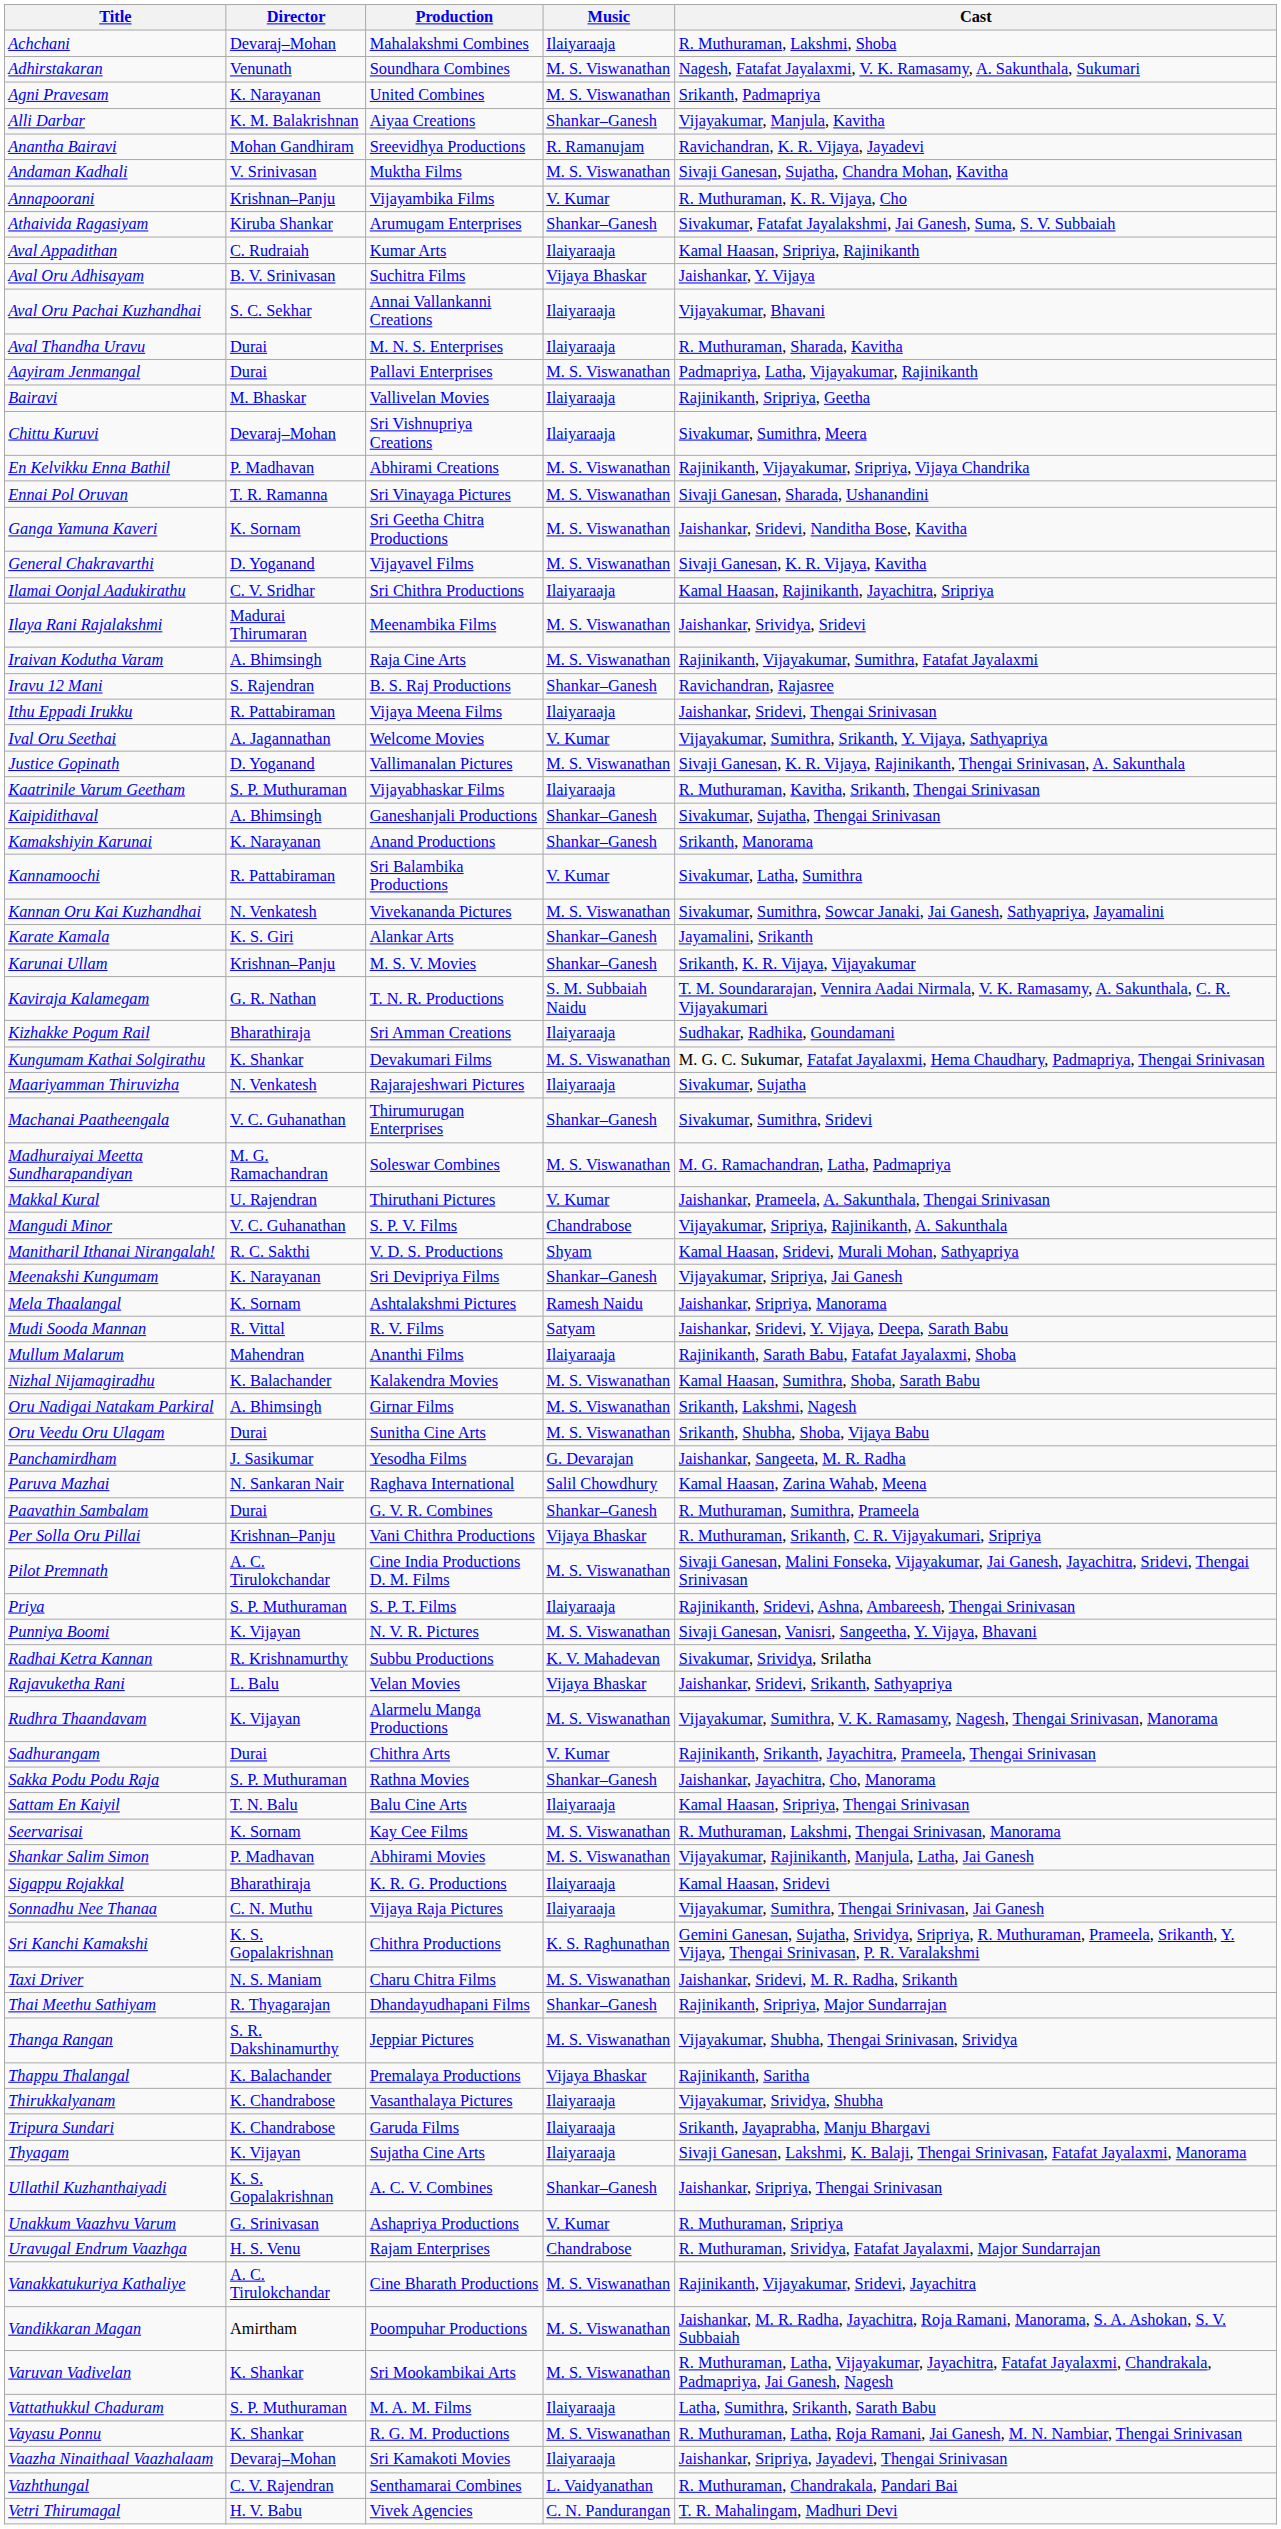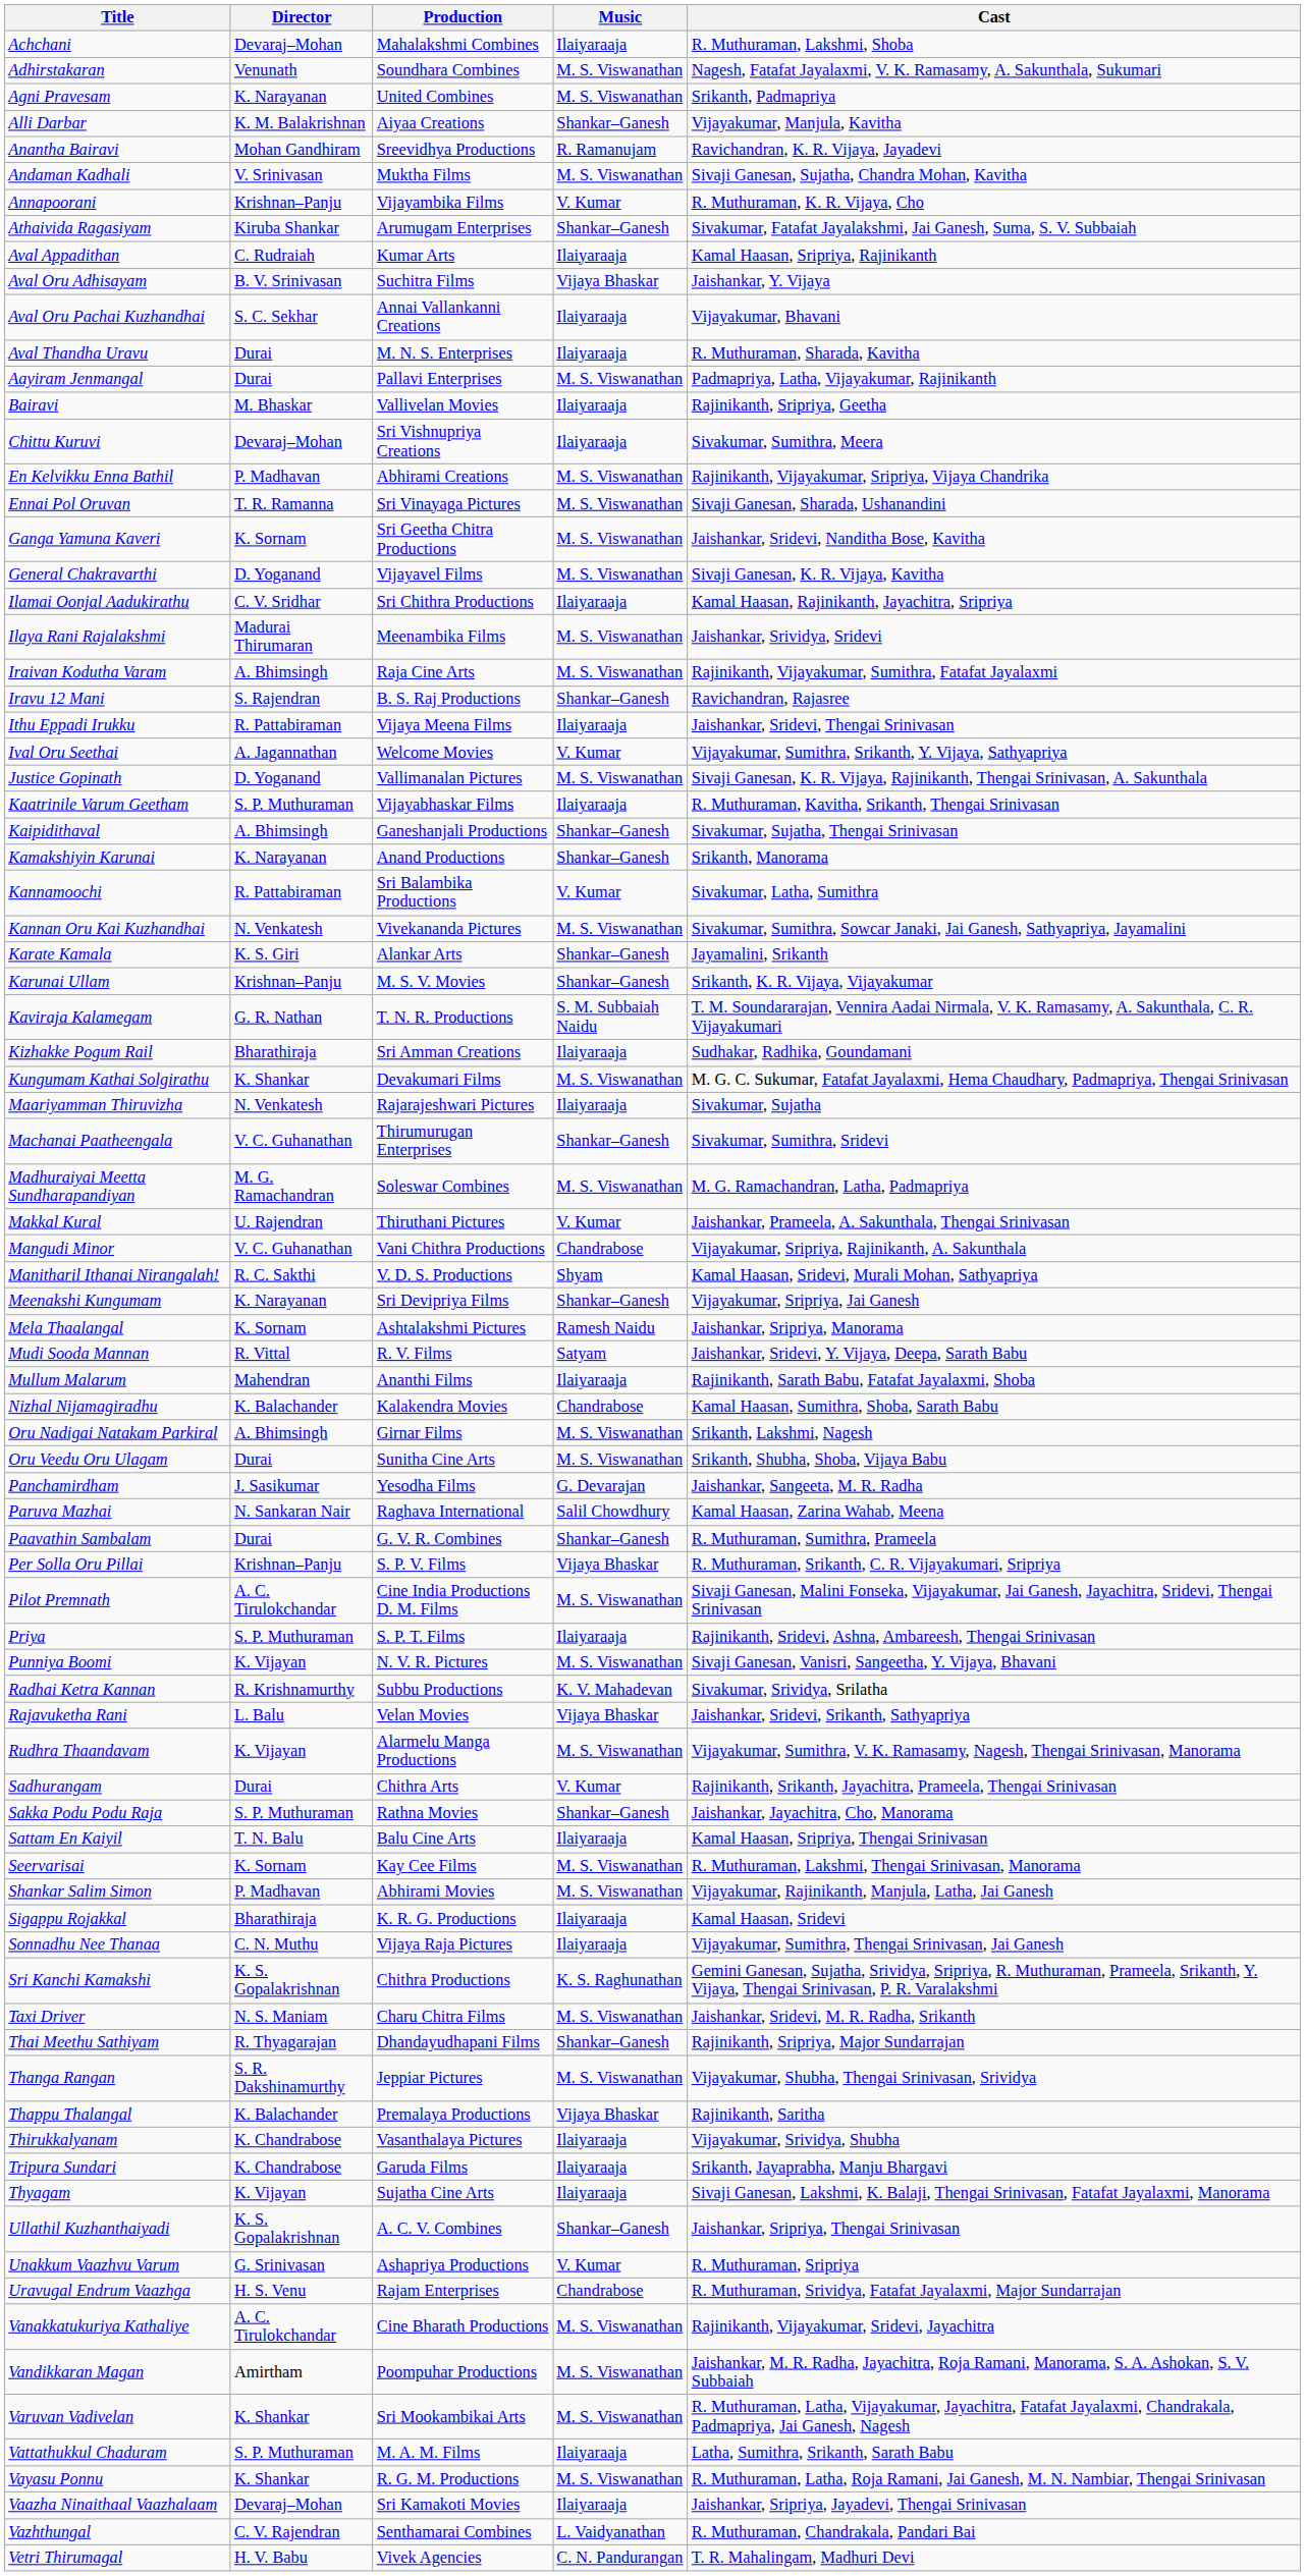Mangudi Minor | Production: S. P. V. Films -> Vani Chithra Productions
Nizhal Nijamagiradhu | Music: M. S. Viswanathan -> Chandrabose
Per Solla Oru Pillai | Production: Vani Chithra Productions -> S. P. V. Films
